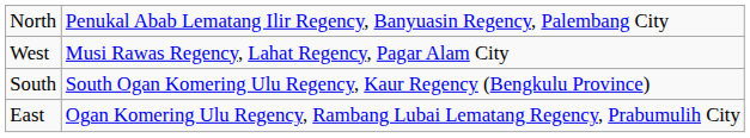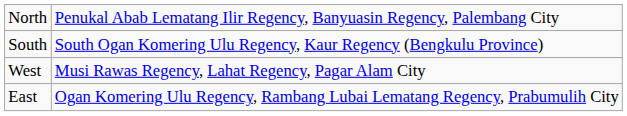rows swapped: South <-> West
